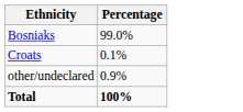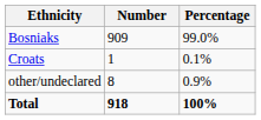+ column: Number | 909 | 1 | 8 | 918
